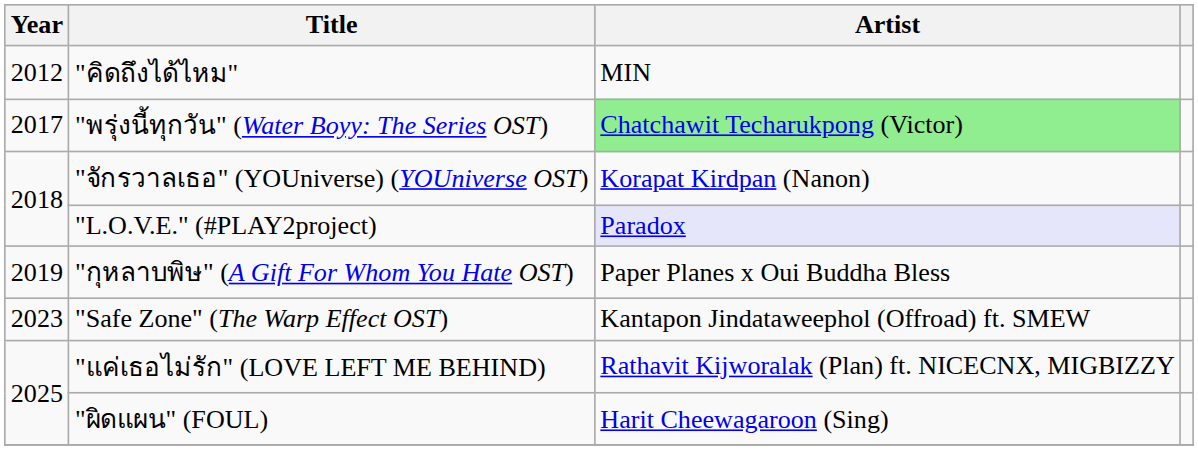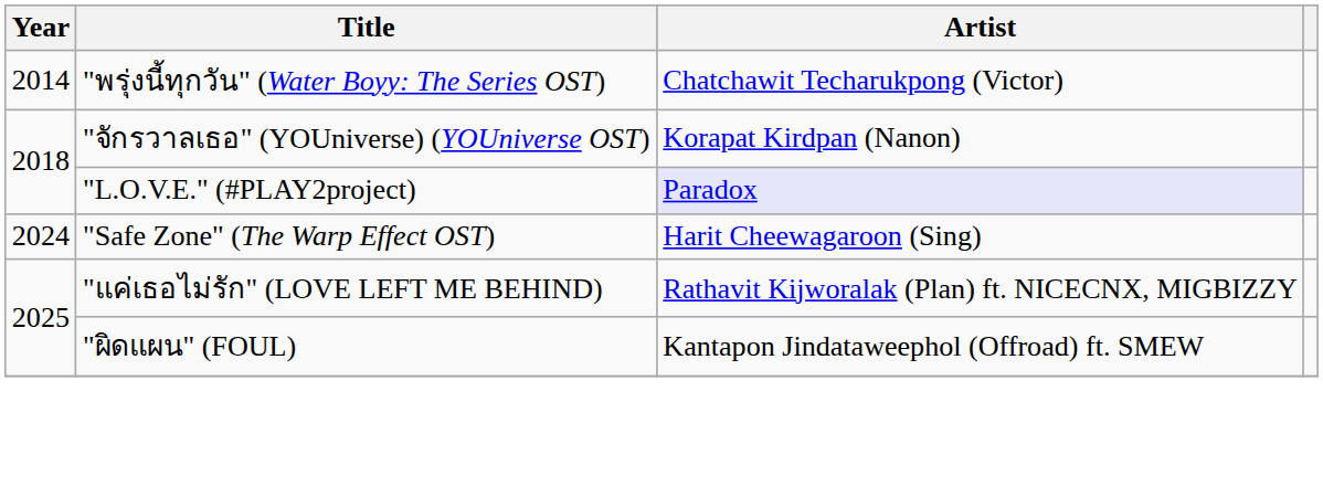- row: 2012 | "คิดถึงได้ไหม" | MIN
"พรุ่งนี้ทุกวัน" (Water Boyy: The Series OST) | Year: 2017 -> 2014
"พรุ่งนี้ทุกวัน" (Water Boyy: The Series OST) | Artist: lightgreen background -> no background
- row: 2019 | "กุหลาบพิษ" (A Gift For Whom You Hate OST) | Paper Planes x Oui Buddha Bless
"Safe Zone" (The Warp Effect OST) | Year: 2023 -> 2024
"Safe Zone" (The Warp Effect OST) | Artist: Kantapon Jindataweephol (Offroad) ft. SMEW -> Harit Cheewagaroon (Sing)
"ผิดแผน" (FOUL) | Artist: Harit Cheewagaroon (Sing) -> Kantapon Jindataweephol (Offroad) ft. SMEW
